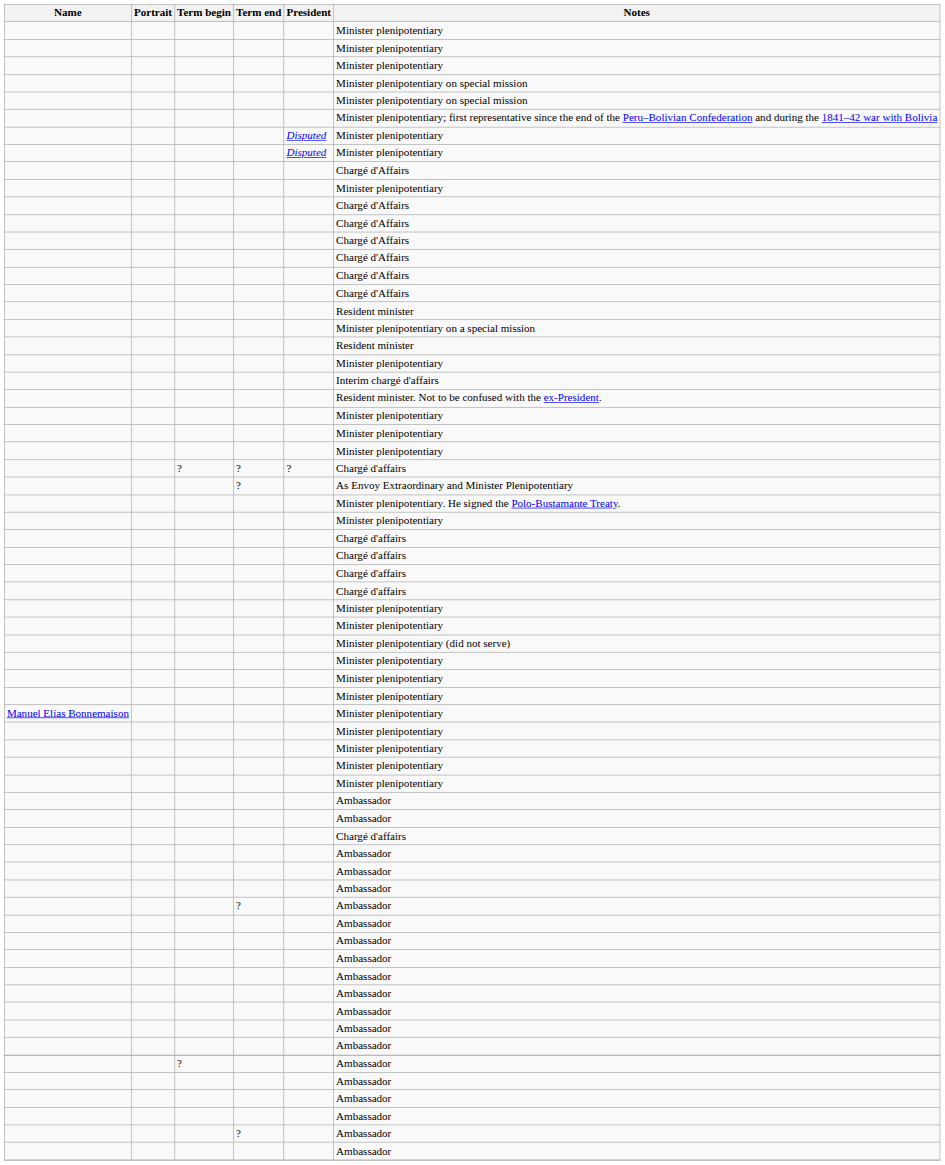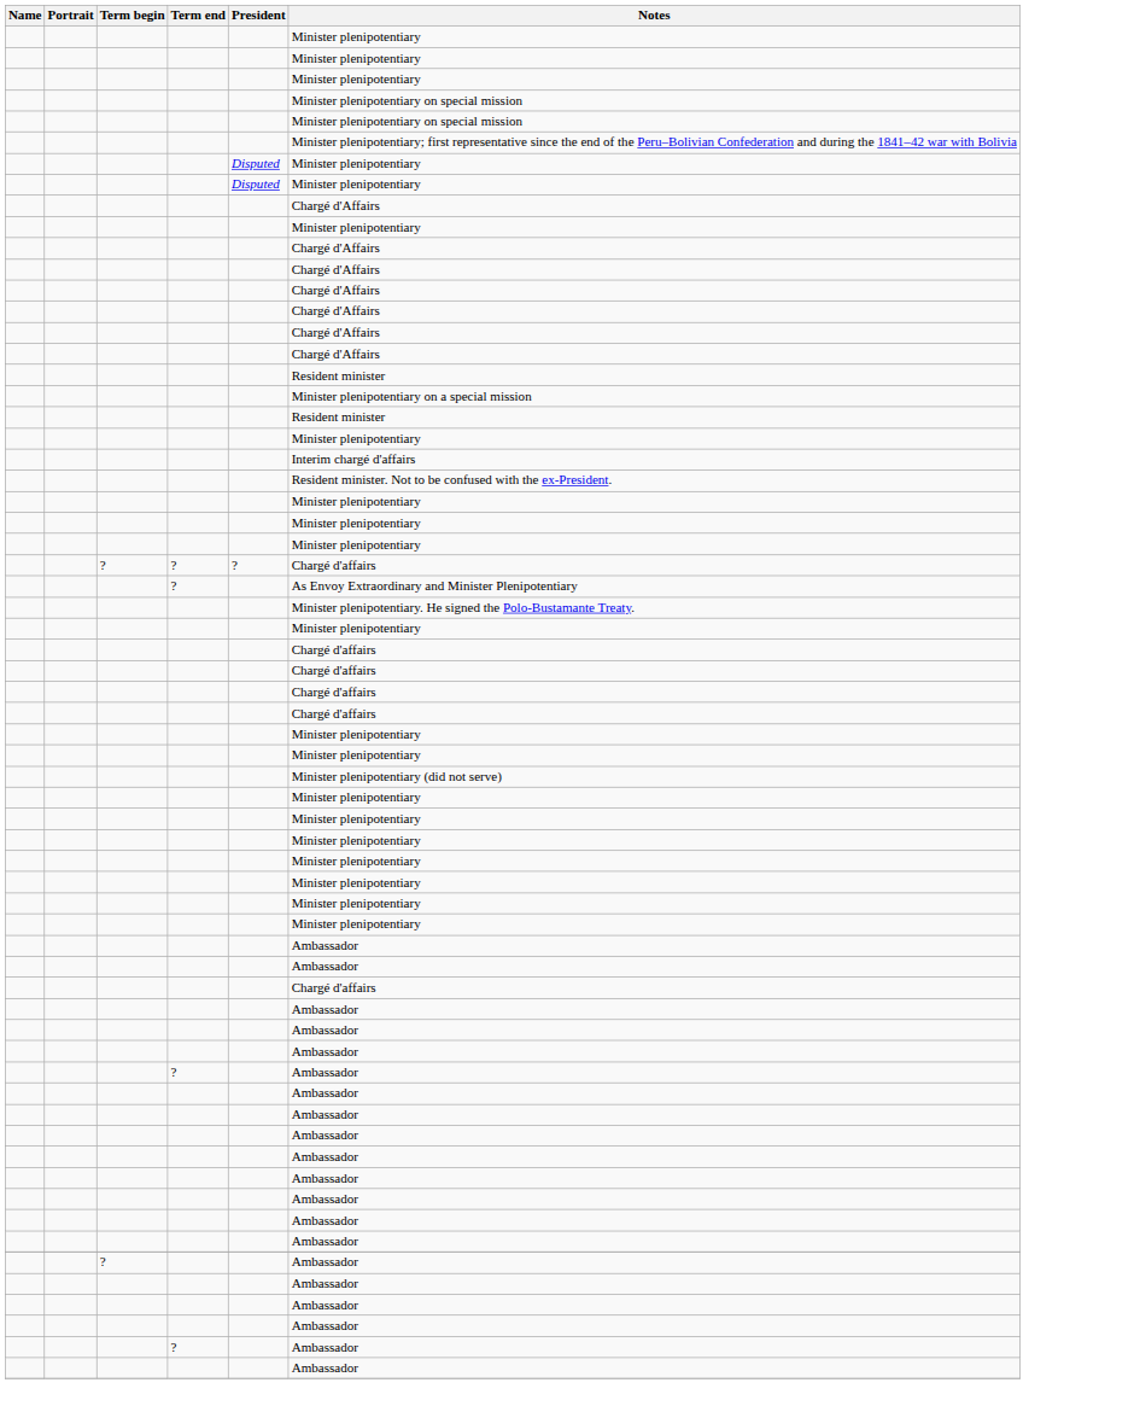- row: Manuel Elías Bonnemaison | Minister plenipotentiary
